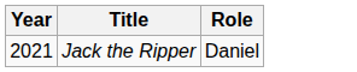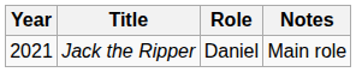+ column: Notes | Main role
